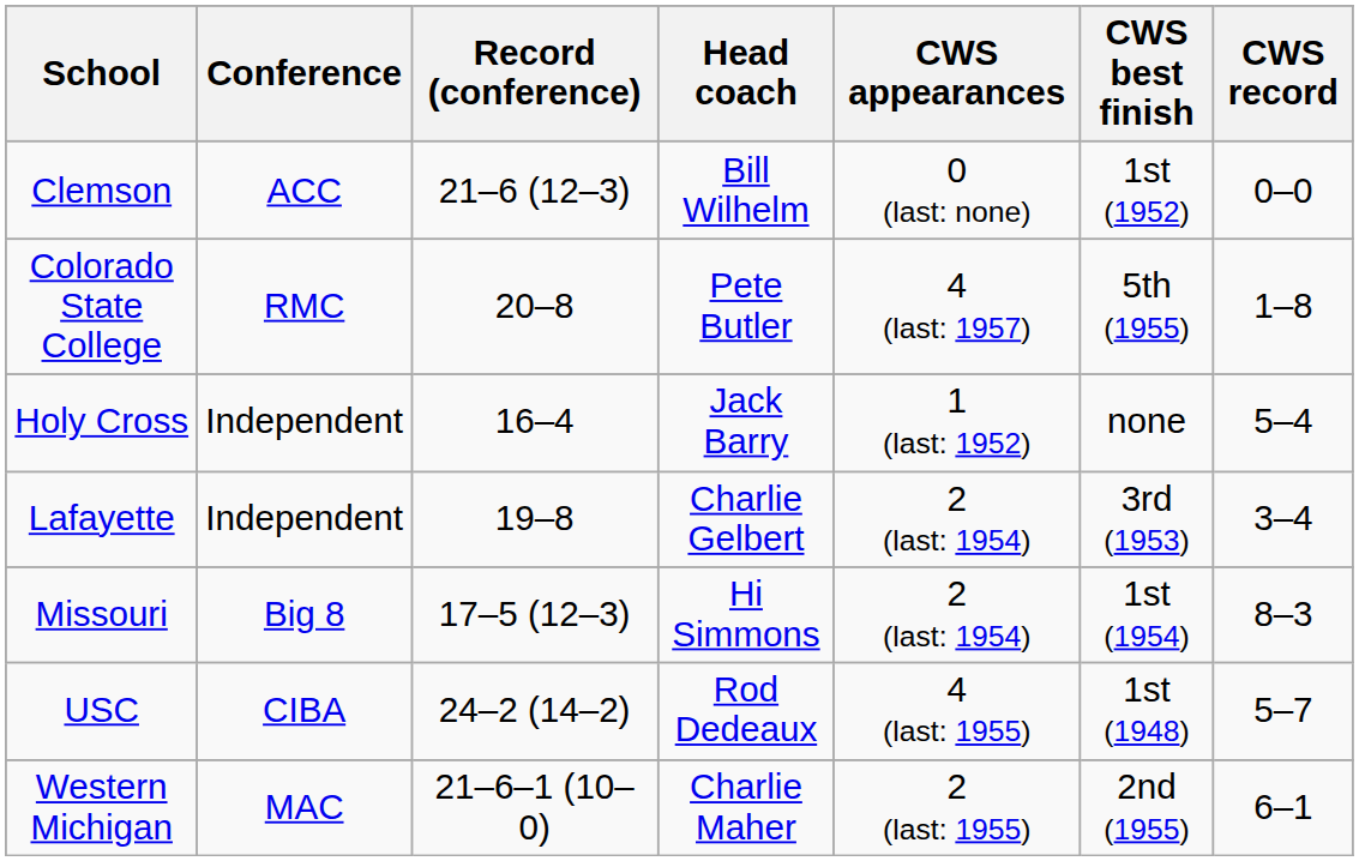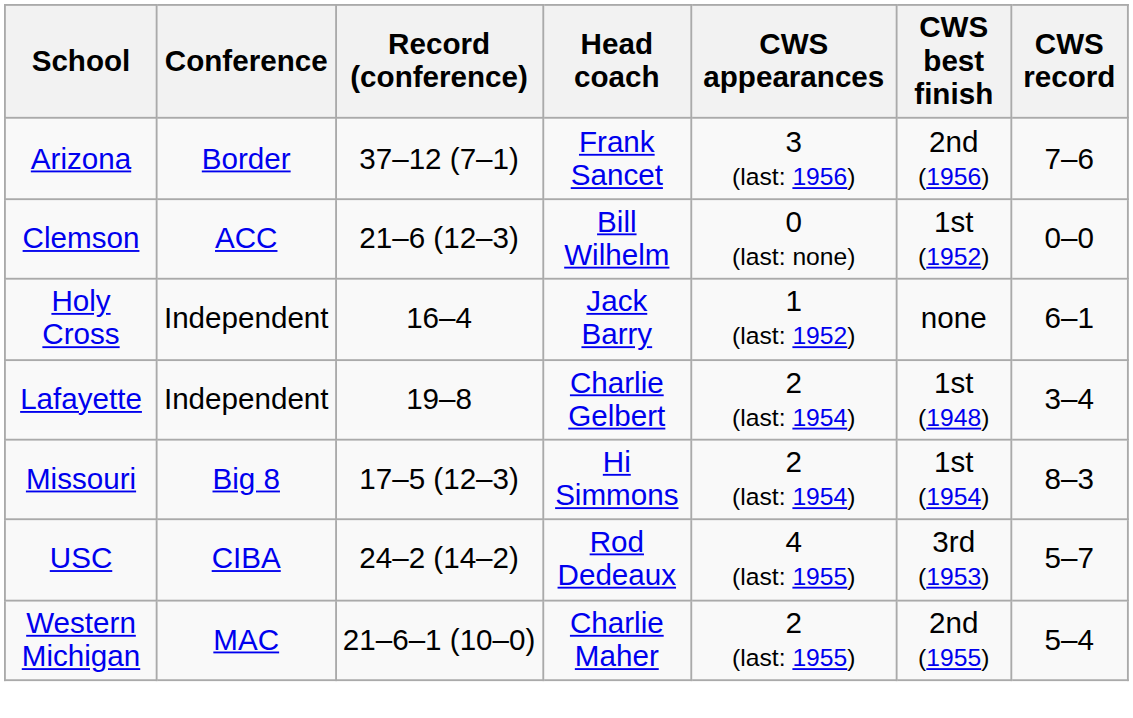+ row: Arizona | Border | 37–12 (7–1) | Frank Sancet | 3 (last: 1956) | 2nd (1956) | 7–6
- row: Colorado State College | RMC | 20–8 | Pete Butler | 4 (last: 1957) | 5th (1955) | 1–8
Holy Cross | CWS record: 5–4 -> 6–1
Lafayette | CWS best finish: 3rd (1953) -> 1st (1948)
USC | CWS best finish: 1st (1948) -> 3rd (1953)
Western Michigan | CWS record: 6–1 -> 5–4
